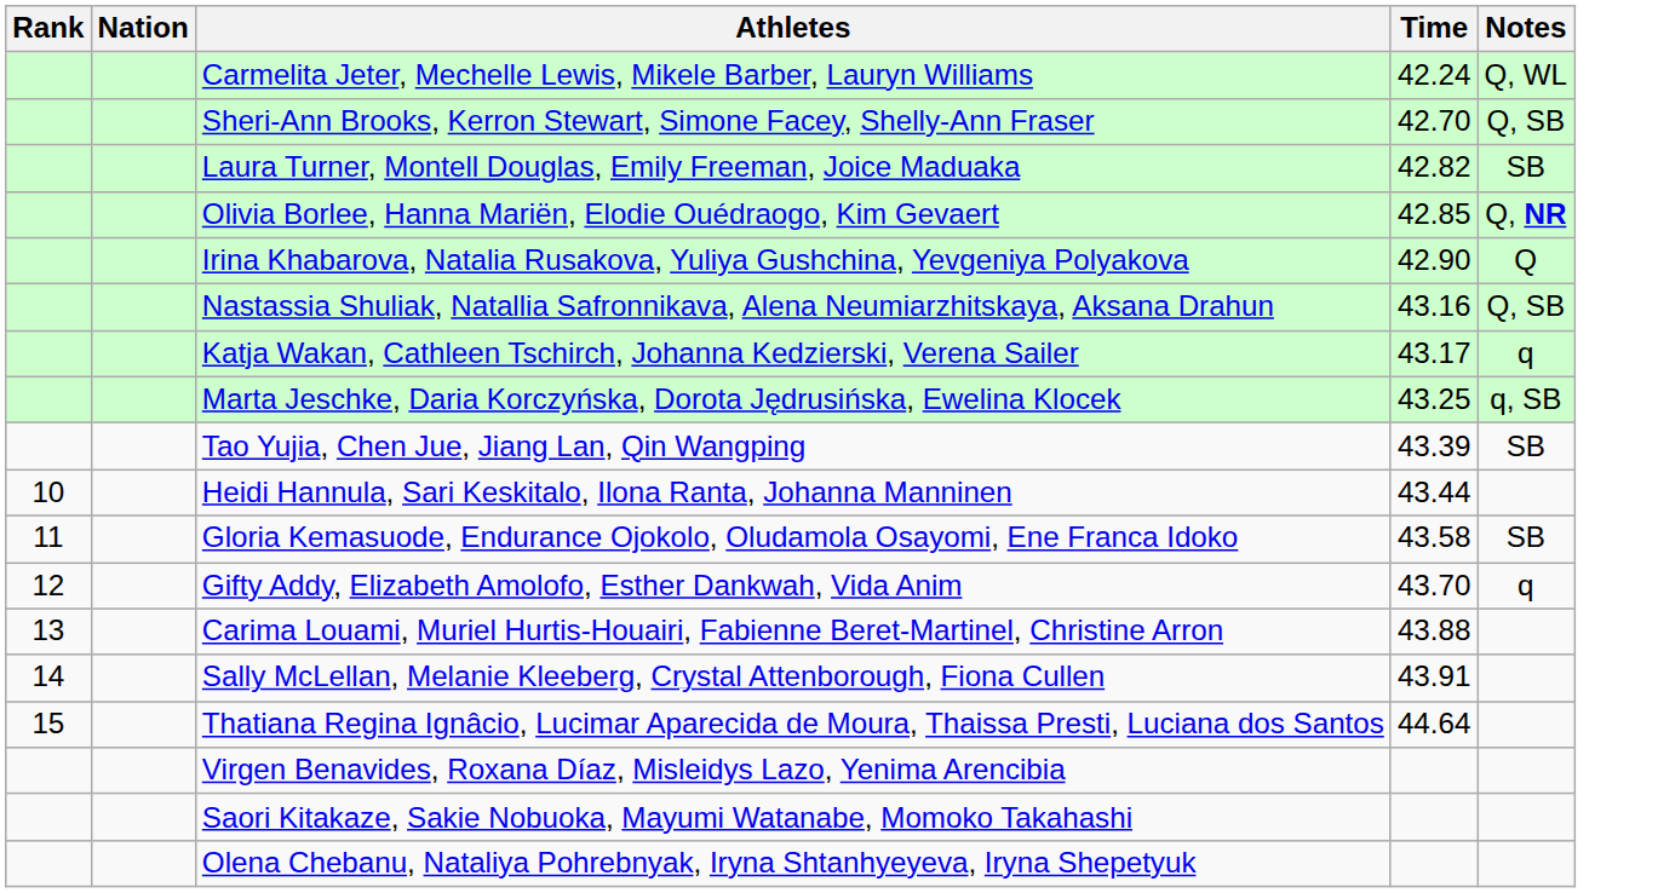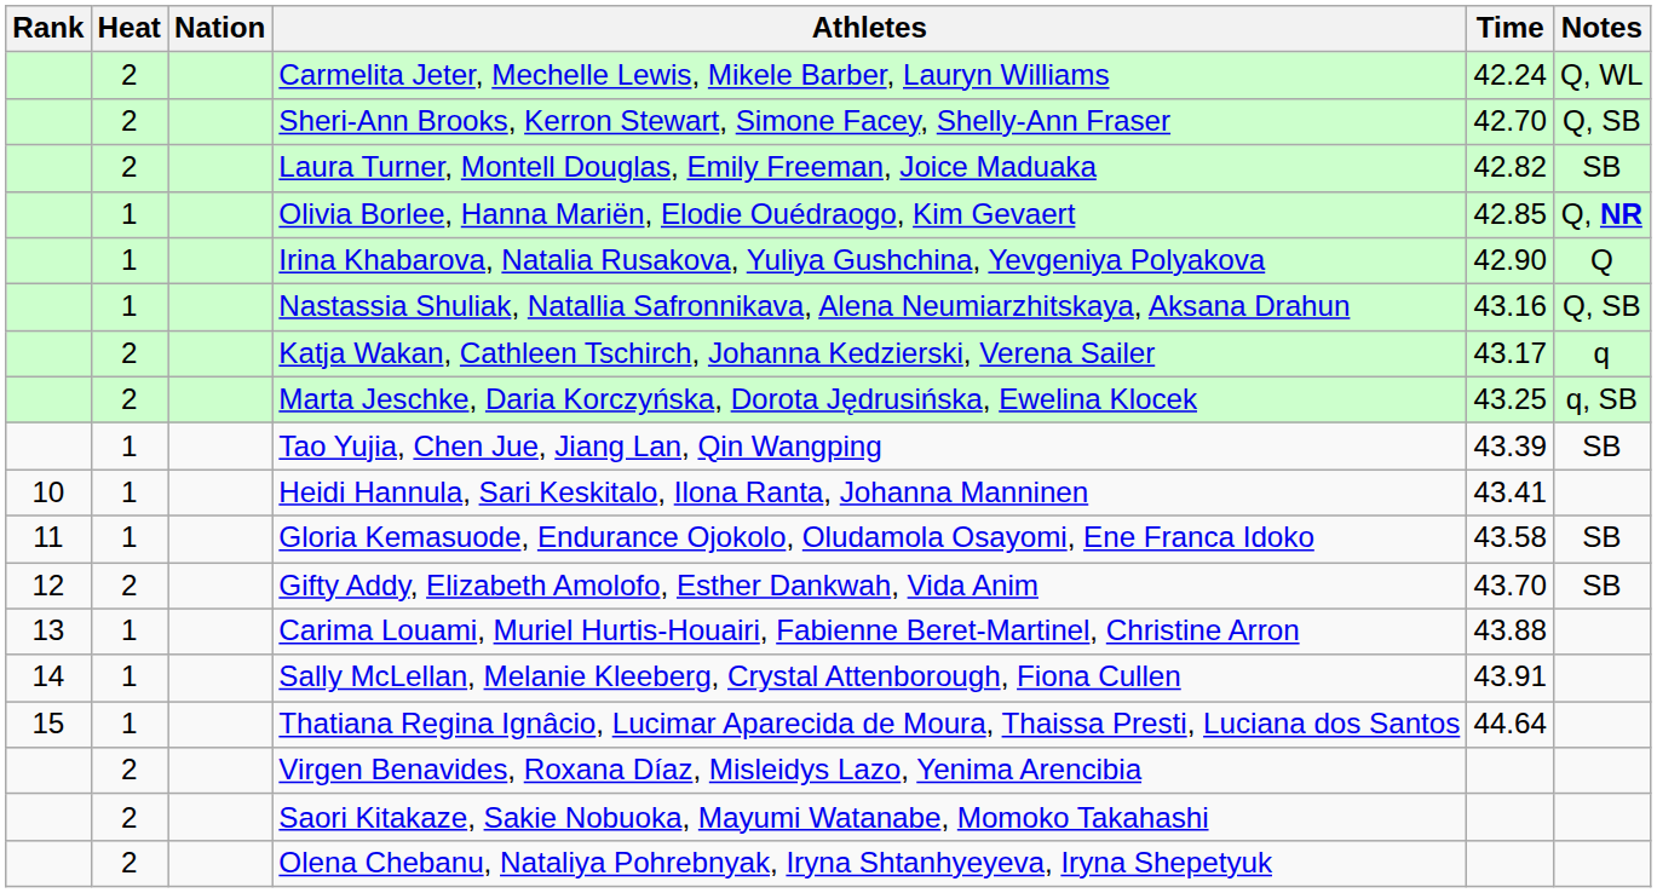+ column: Heat | 2 | 2 | 2 | 1 | 1 | 1 | 2 | 2 | 1 | 1 | 1 | 2 | 1 | 1 | 1 | 2 | 2 | 2
Heidi Hannula, Sari Keskitalo, Ilona Ranta, Johanna Manninen | Time: 43.44 -> 43.41
Gifty Addy, Elizabeth Amolofo, Esther Dankwah, Vida Anim | Notes: q -> SB
